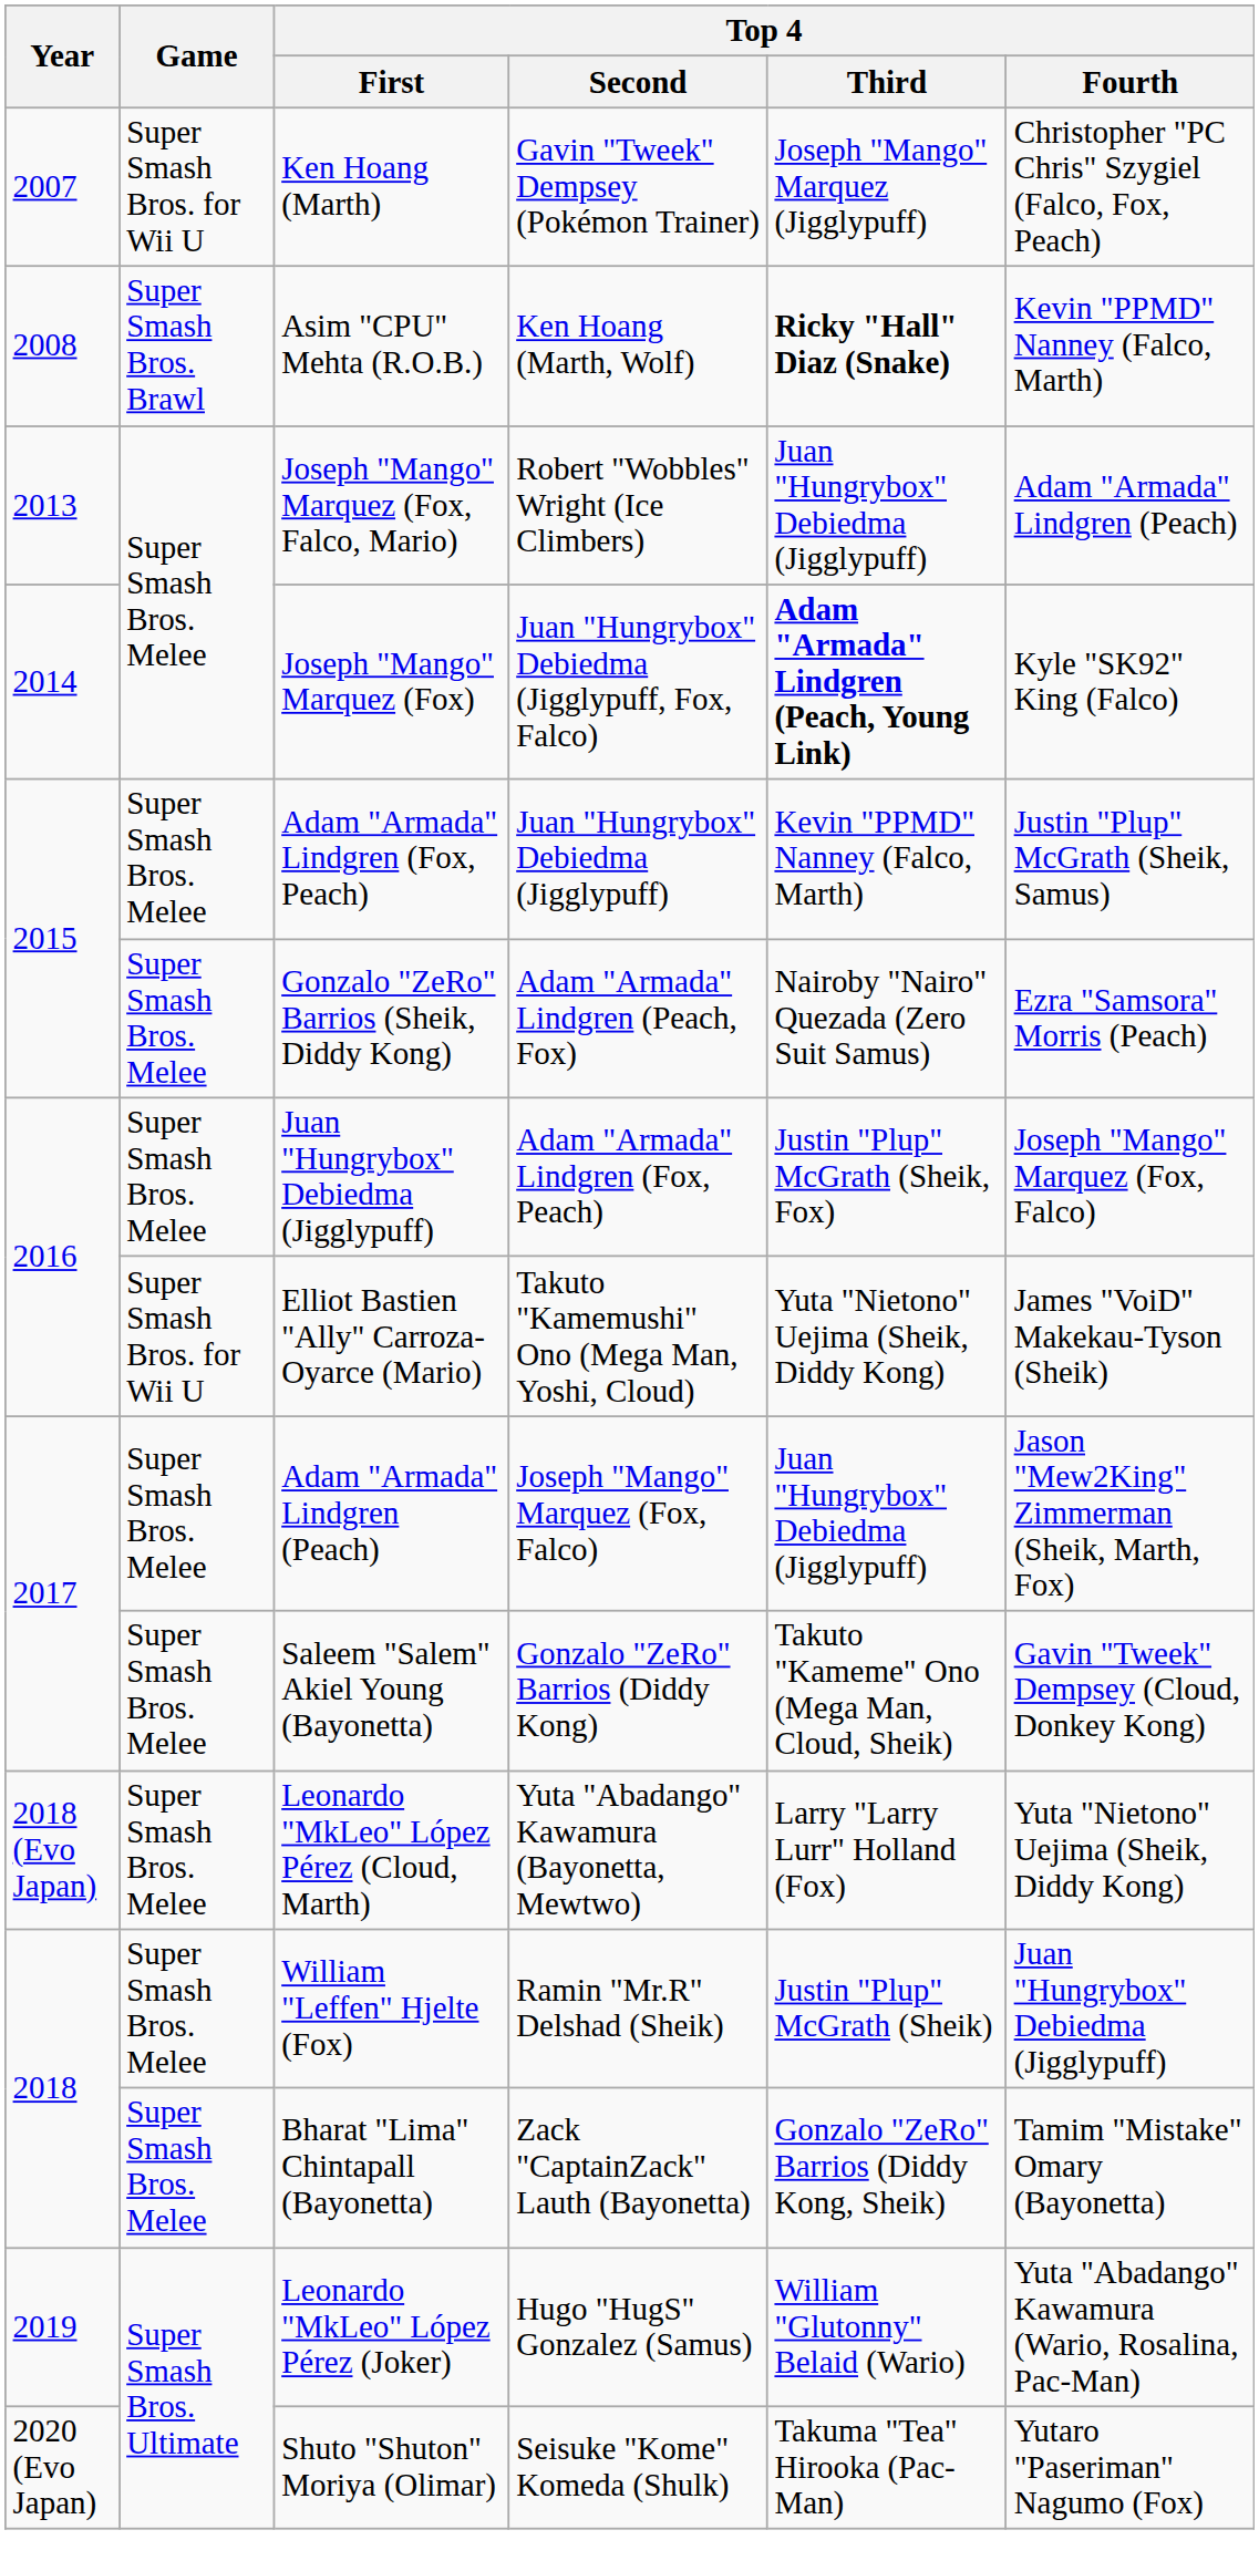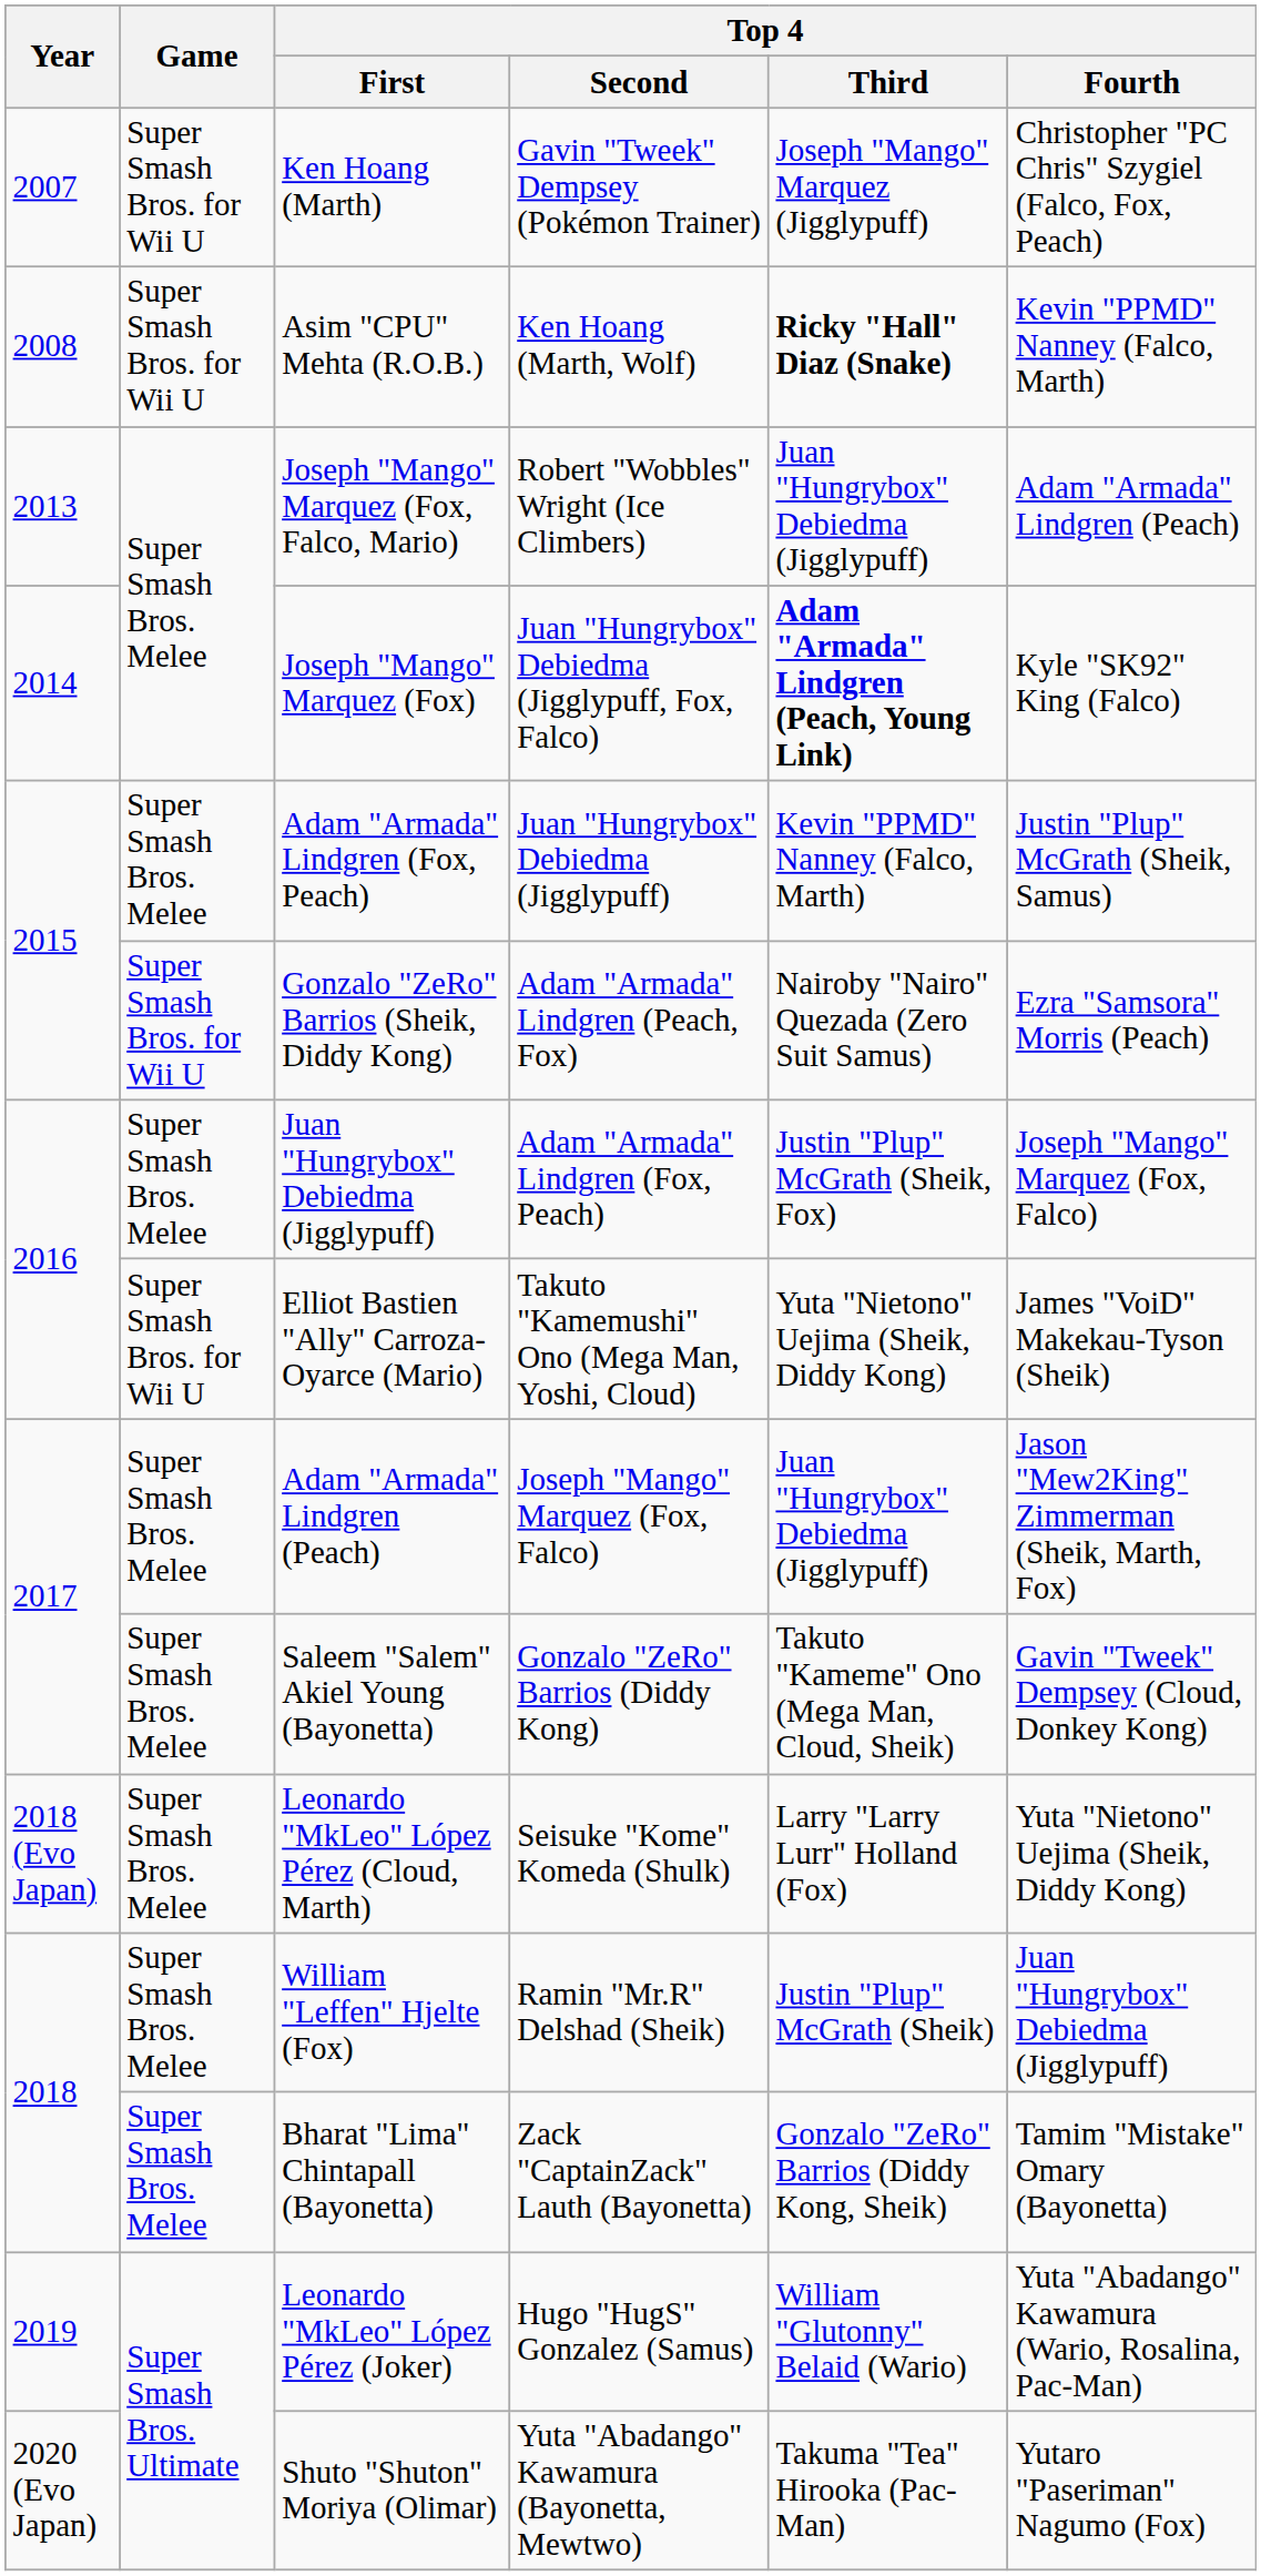Asim "CPU" Mehta (R.O.B.) | Game: Super Smash Bros. Brawl -> Super Smash Bros. for Wii U
Gonzalo "ZeRo" Barrios (Sheik, Diddy Kong) | Game: Super Smash Bros. Melee -> Super Smash Bros. for Wii U
Leonardo "MkLeo" López Pérez (Cloud, Marth) | Top 4 / Second: Yuta "Abadango" Kawamura (Bayonetta, Mewtwo) -> Seisuke "Kome" Komeda (Shulk)
Shuto "Shuton" Moriya (Olimar) | Top 4 / Second: Seisuke "Kome" Komeda (Shulk) -> Yuta "Abadango" Kawamura (Bayonetta, Mewtwo)
